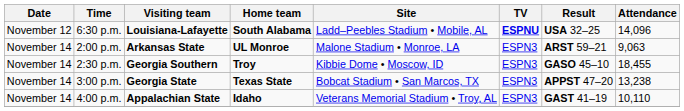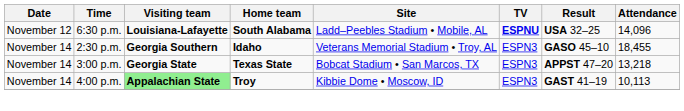- row: November 14 | 2:00 p.m. | Arkansas State | UL Monroe | Malone Stadium • Monroe, LA | ESPN3 | ARST 59–21 | 9,063
2:30 p.m. | Home team: Troy -> Idaho
2:30 p.m. | Site: Kibbie Dome • Moscow, ID -> Veterans Memorial Stadium • Troy, AL
3:00 p.m. | Attendance: 13,238 -> 13,218
4:00 p.m. | Visiting team: no background -> lightgreen background
4:00 p.m. | Home team: Idaho -> Troy
4:00 p.m. | Site: Veterans Memorial Stadium • Troy, AL -> Kibbie Dome • Moscow, ID
4:00 p.m. | Attendance: 10,110 -> 10,113
